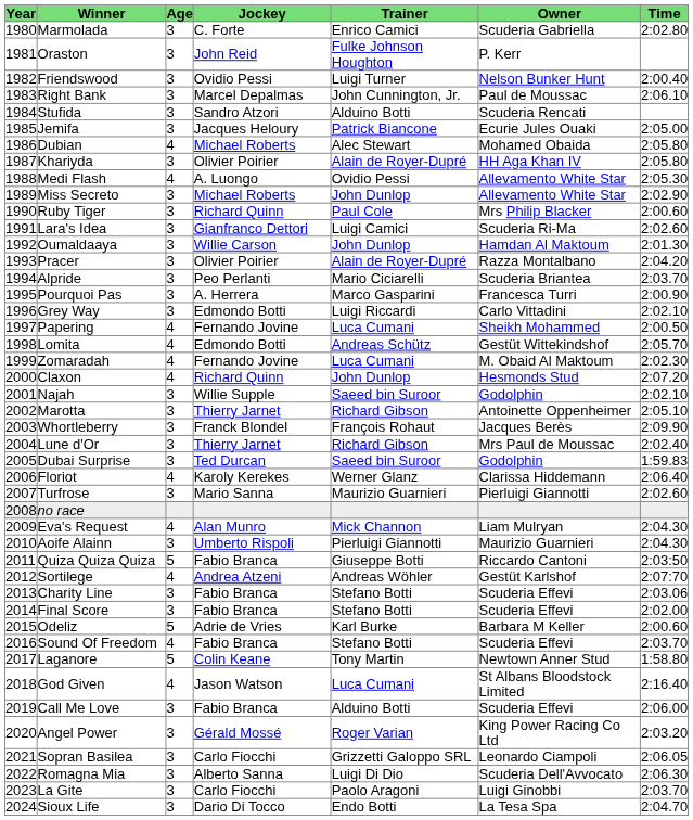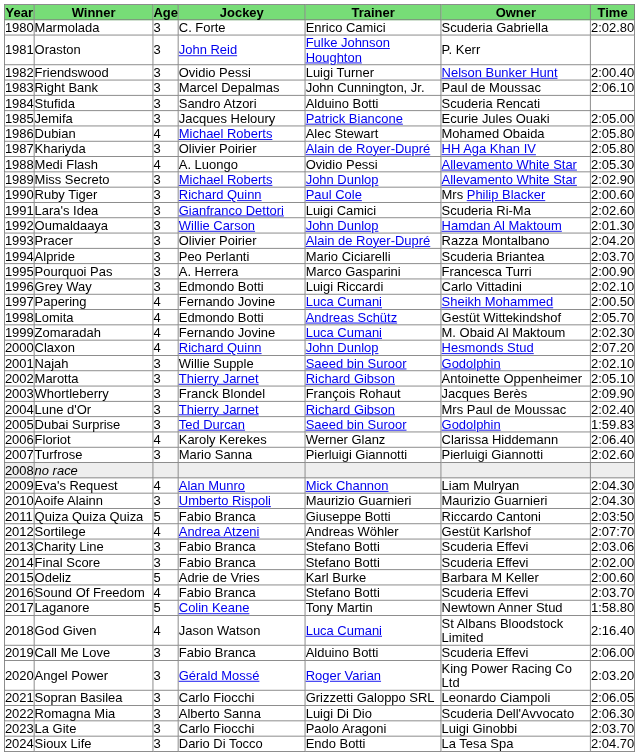Turfrose | Trainer: Maurizio Guarnieri -> Pierluigi Giannotti
Aoife Alainn | Trainer: Pierluigi Giannotti -> Maurizio Guarnieri
